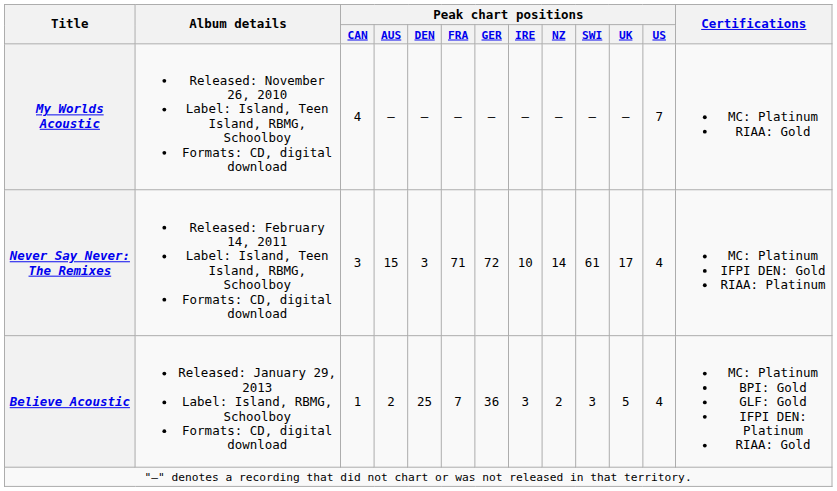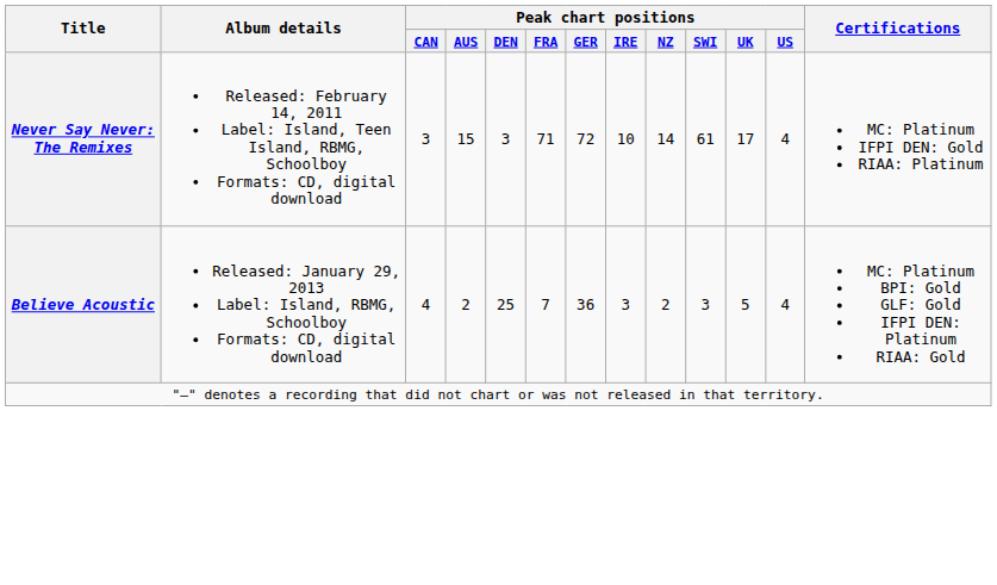- row: My Worlds Acoustic | Released: November 26, 2010 Label: Island, Teen Island, RBMG, Schoolboy Formats: CD, digital download | 4 | — | — | — | — | — | — | — | — | 7 | MC: Platinum RIAA: Gold
Believe Acoustic | Peak chart positions / CAN: 1 -> 4
